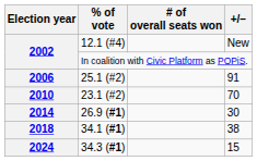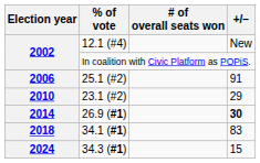23.1 (#2) | +/–: 70 -> 29
26.9 (#1) | +/–: normal -> bold
34.1 (#1) | +/–: 38 -> 83
